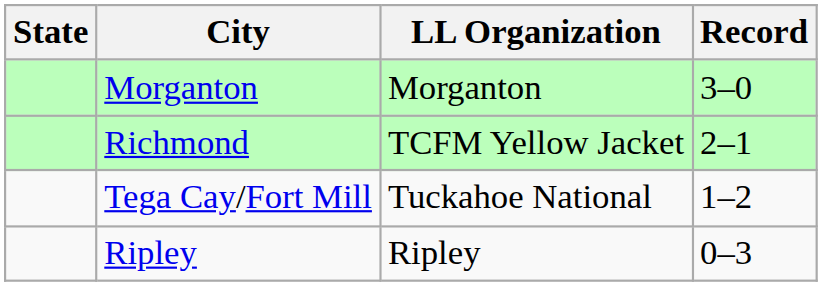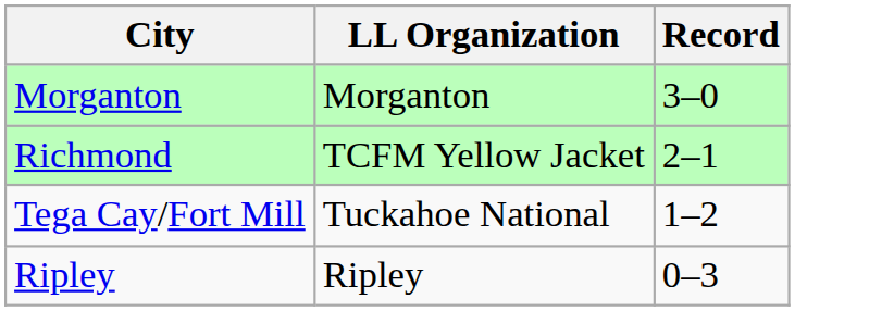- column: State
